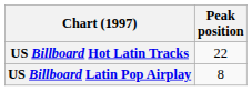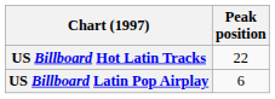US Billboard Latin Pop Airplay | Peak position: 8 -> 6
